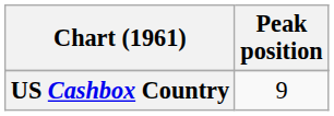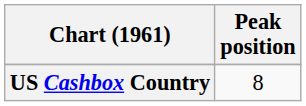US Cashbox Country | Peak position: 9 -> 8
